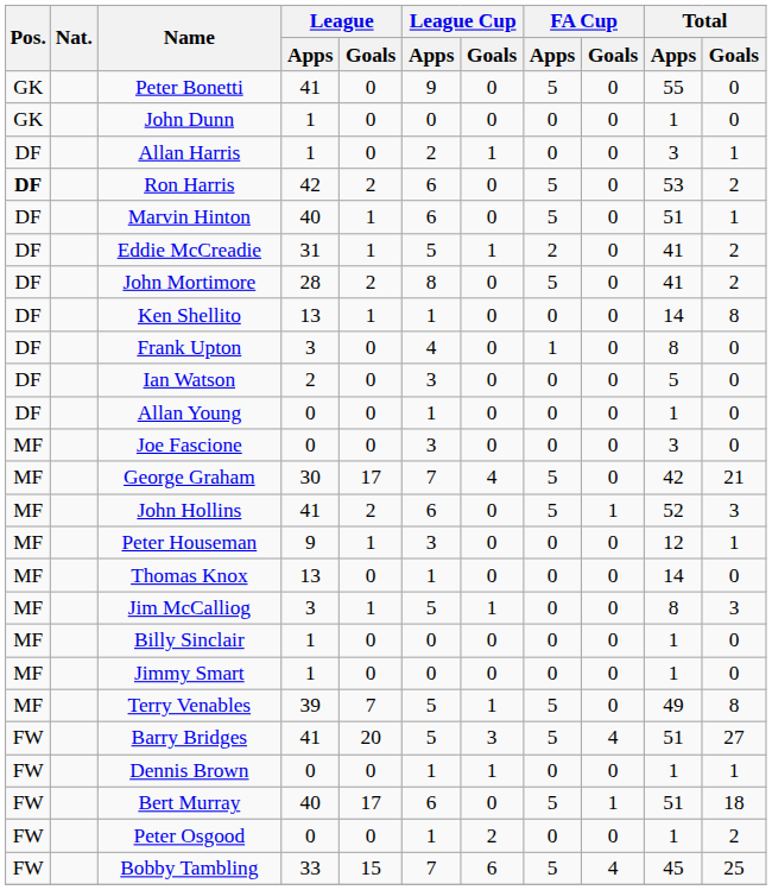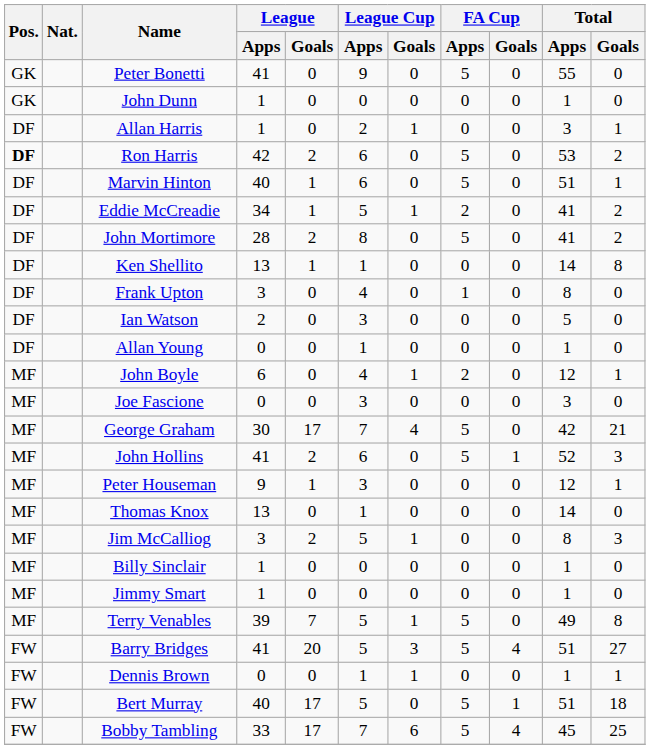Eddie McCreadie | League / Apps: 31 -> 34
+ row: MF | John Boyle | 6 | 0 | 4 | 1 | 2 | 0 | 12 | 1
Jim McCalliog | League / Goals: 1 -> 2
Bert Murray | League Cup / Apps: 6 -> 5
- row: FW | Peter Osgood | 0 | 0 | 1 | 2 | 0 | 0 | 1 | 2
Bobby Tambling | League / Goals: 15 -> 17
